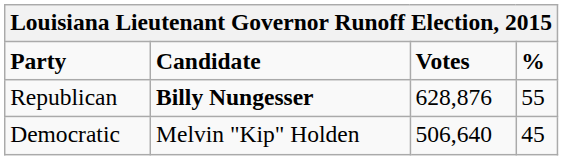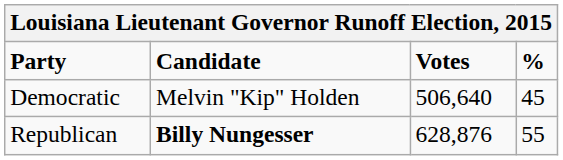rows swapped: Republican <-> Democratic
